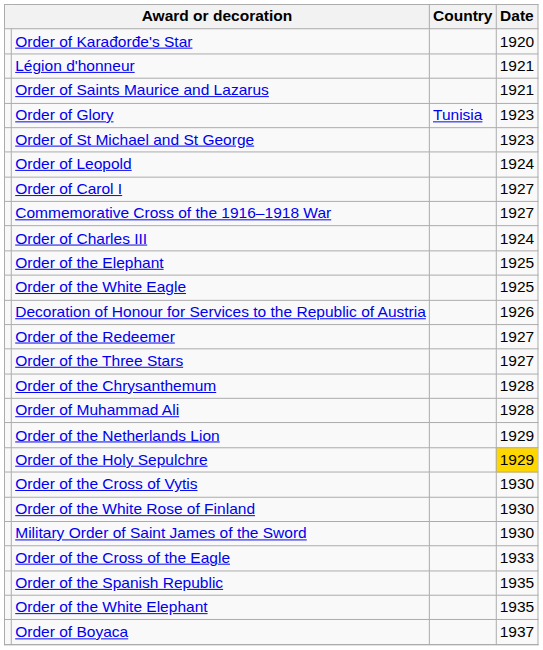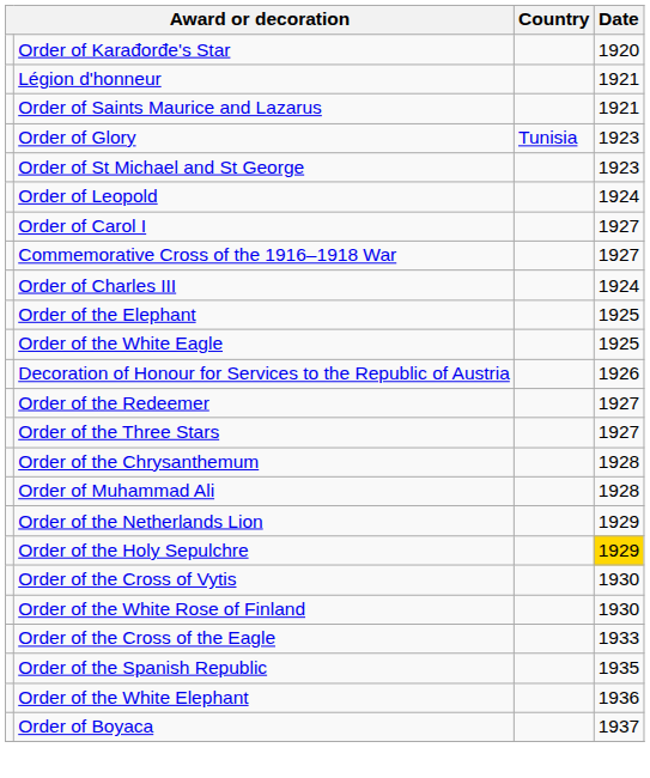- row: Military Order of Saint James of the Sword | 1930
Order of the White Elephant | Date: 1935 -> 1936
